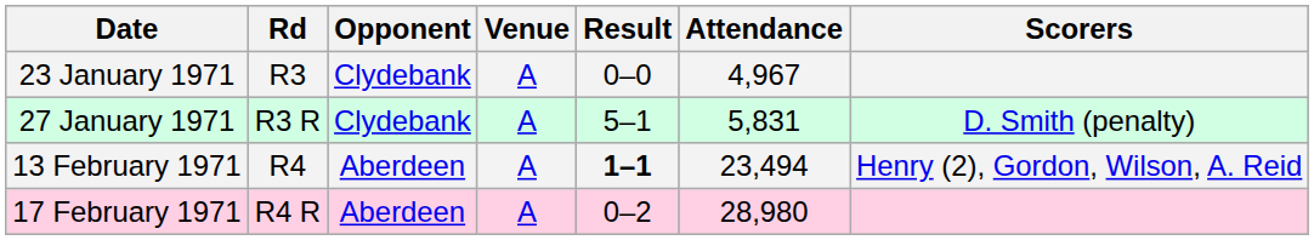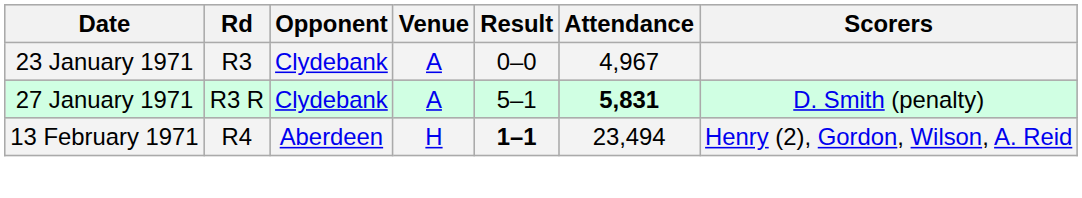27 January 1971 | Attendance: normal -> bold
13 February 1971 | Venue: A -> H
- row: 17 February 1971 | R4 R | Aberdeen | A | 0–2 | 28,980
